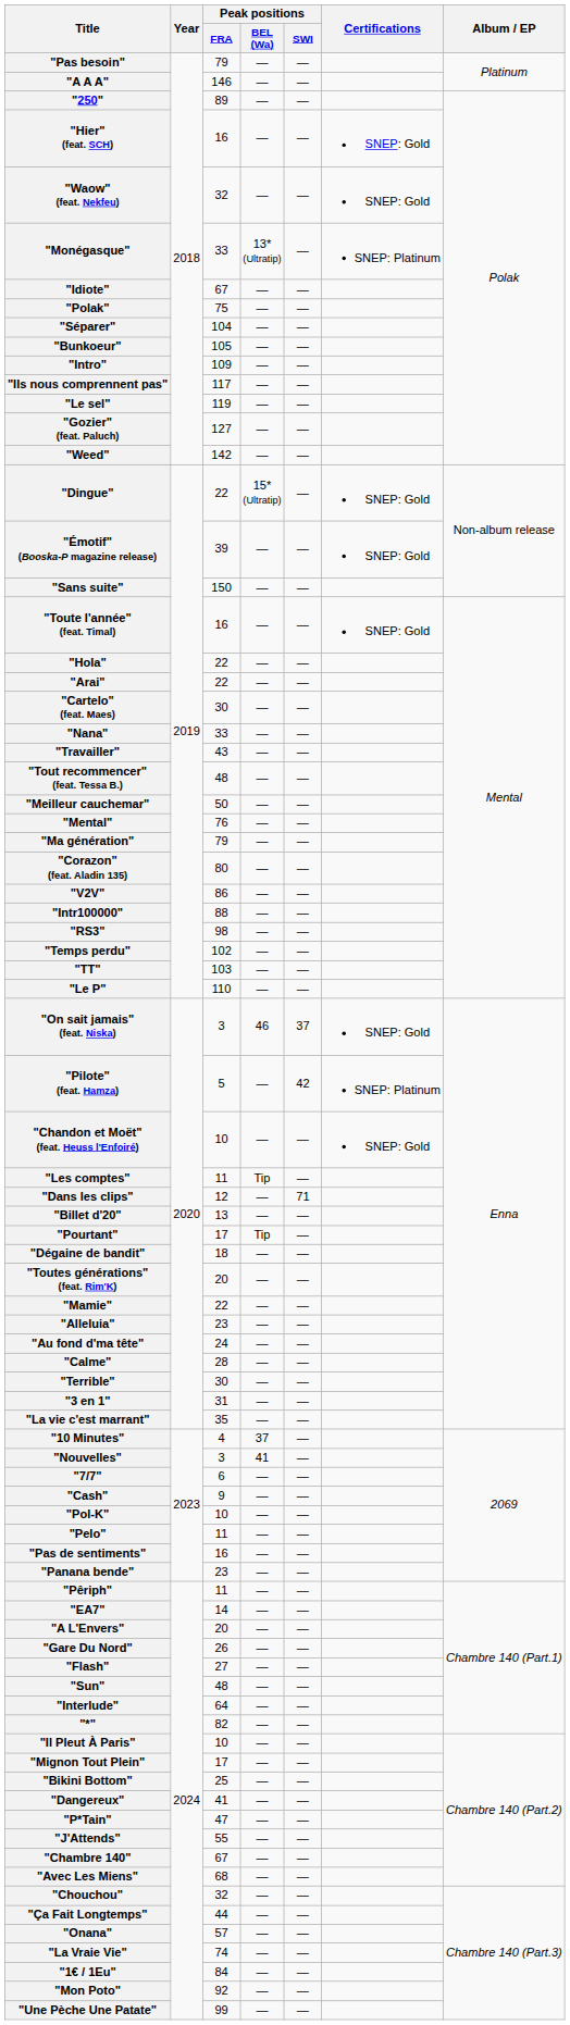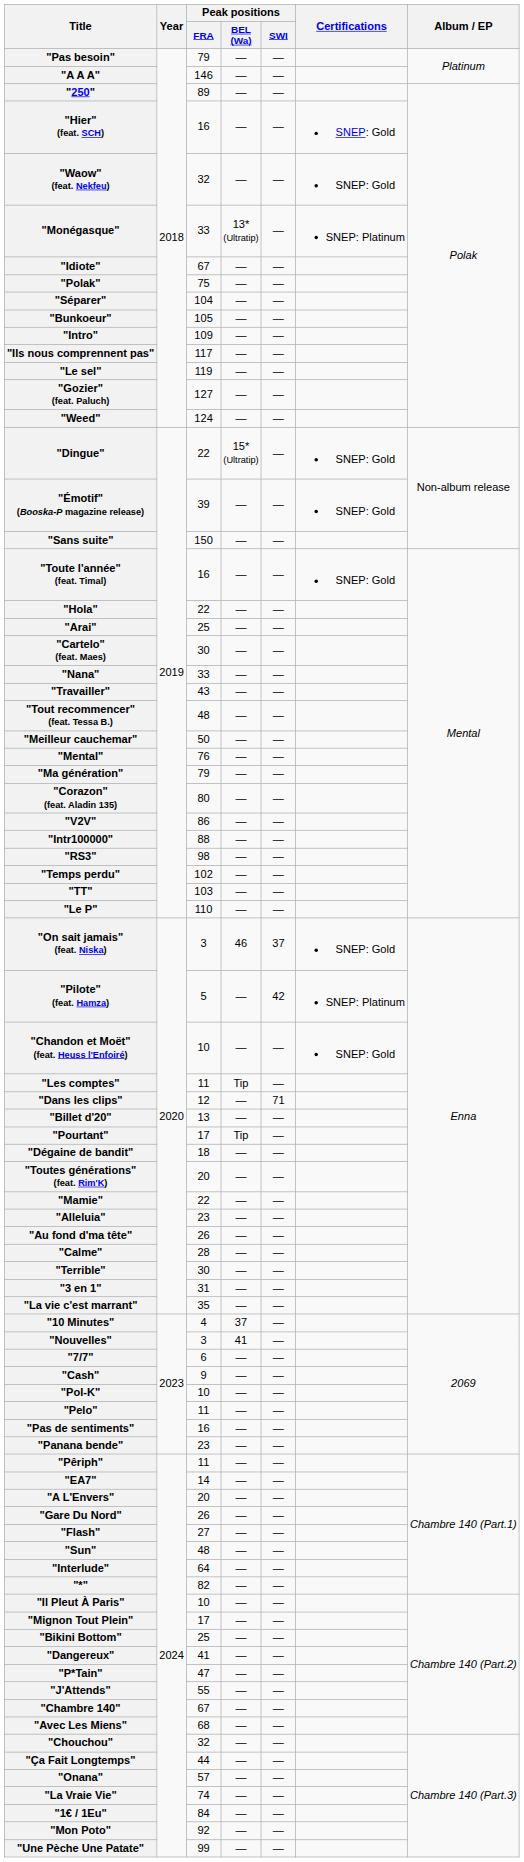"Weed" | Peak positions / FRA: 142 -> 124
"Arai" | Peak positions / FRA: 22 -> 25
"Au fond d'ma tête" | Peak positions / FRA: 24 -> 26
